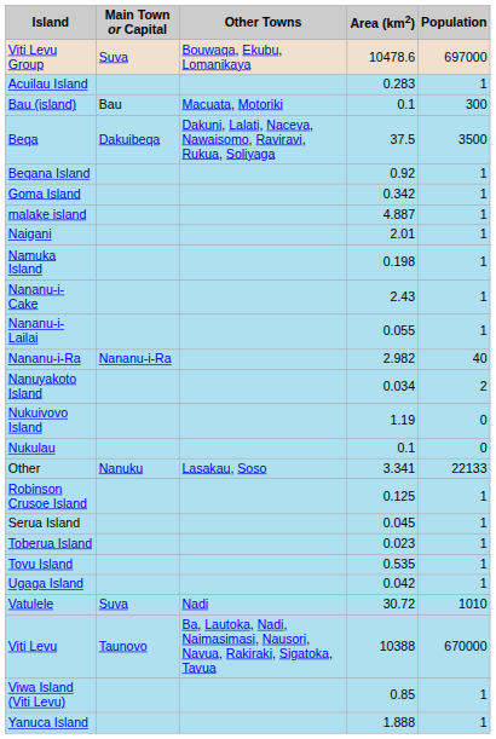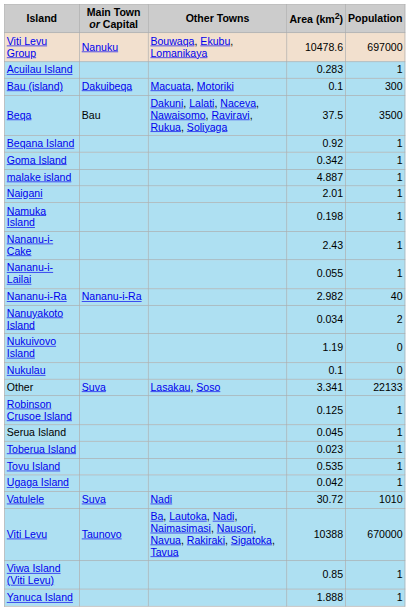Viti Levu Group | Main Town or Capital: Suva -> Nanuku
Bau (island) | Main Town or Capital: Bau -> Dakuibeqa
Beqa | Main Town or Capital: Dakuibeqa -> Bau
Other | Main Town or Capital: Nanuku -> Suva
